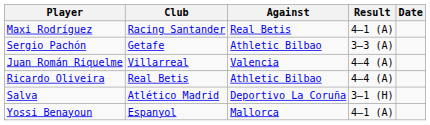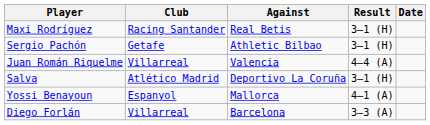Maxi Rodríguez | Result: 4–1 (A) -> 3–1 (H)
Sergio Pachón | Result: 3–3 (A) -> 3–1 (H)
- row: Ricardo Oliveira | Real Betis | Athletic Bilbao | 4–4 (A)
+ row: Diego Forlán | Villarreal | Barcelona | 3–3 (A)
